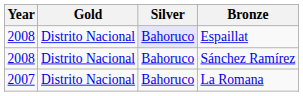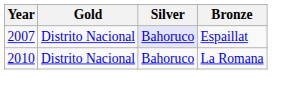Espaillat | Year: 2008 -> 2007
- row: 2008 | Distrito Nacional | Bahoruco | Sánchez Ramírez
La Romana | Year: 2007 -> 2010
